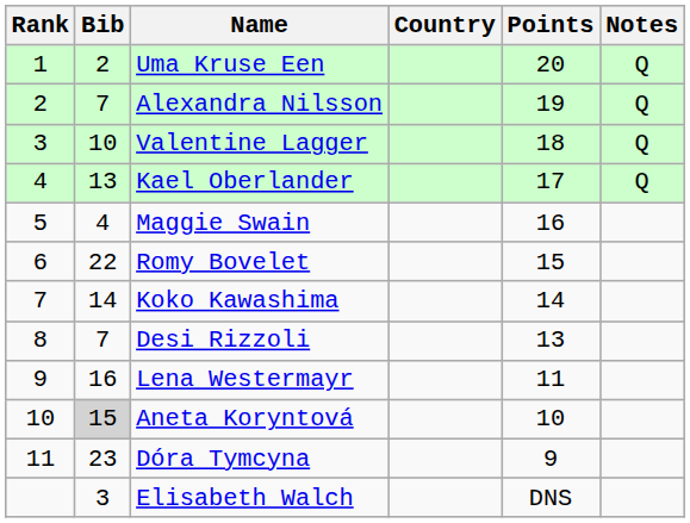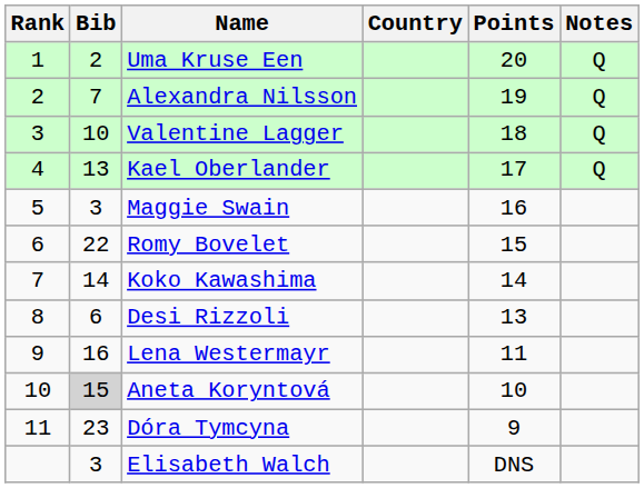Maggie Swain | Bib: 4 -> 3
Desi Rizzoli | Bib: 7 -> 6
